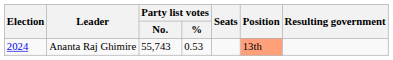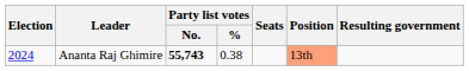Ananta Raj Ghimire | Party list votes / No.: normal -> bold
Ananta Raj Ghimire | Party list votes / %: 0.53 -> 0.38
